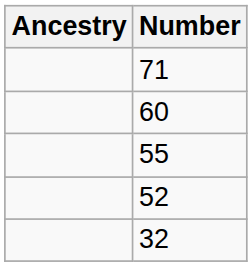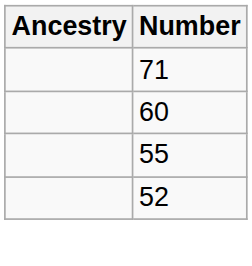- row: 32
